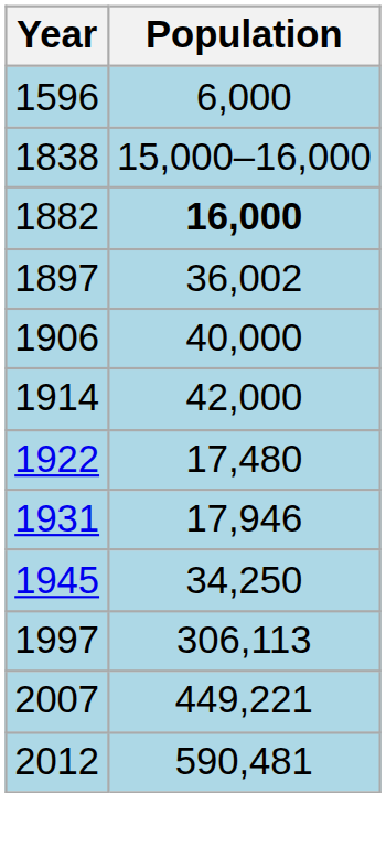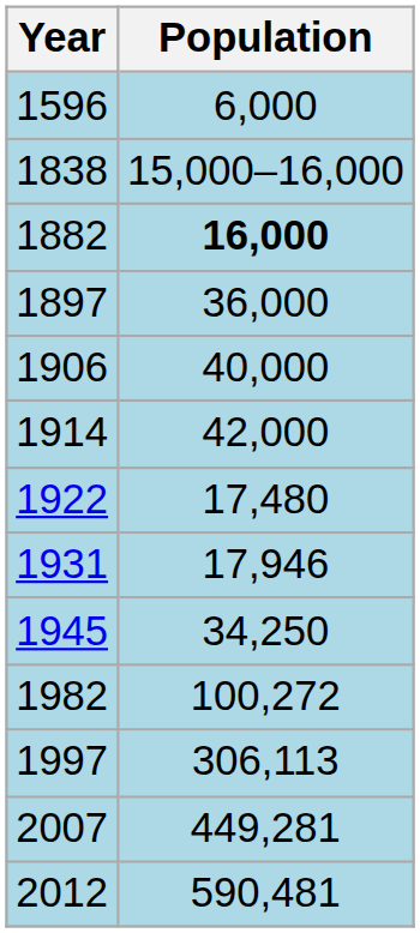1897 | Population: 36,002 -> 36,000
+ row: 1982 | 100,272
2007 | Population: 449,221 -> 449,281
